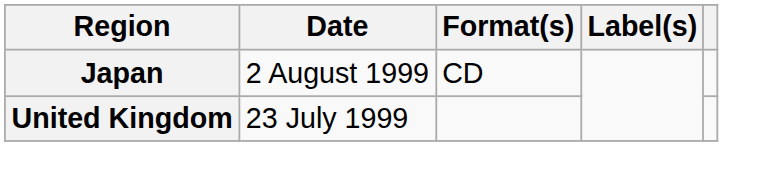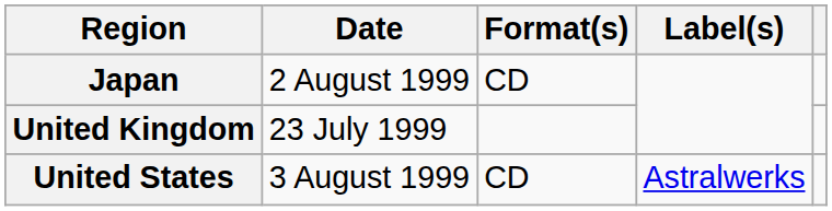+ row: United States | 3 August 1999 | CD | Astralwerks
